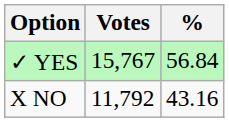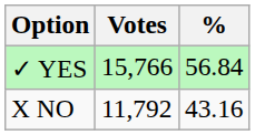✓ YES | Votes: 15,767 -> 15,766
